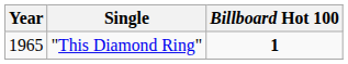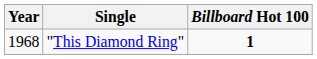"This Diamond Ring" | Year: 1965 -> 1968
